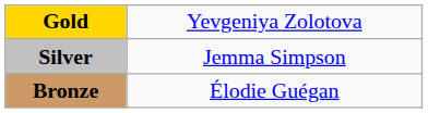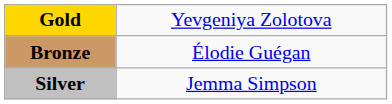rows swapped: Silver <-> Bronze
